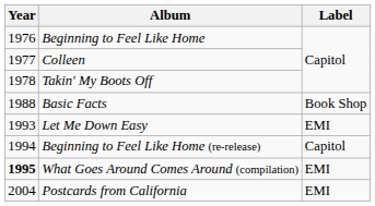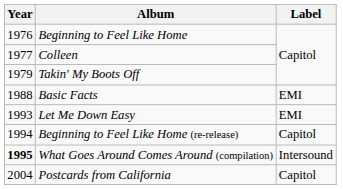Takin' My Boots Off | Year: 1978 -> 1979
Basic Facts | Label: Book Shop -> EMI
What Goes Around Comes Around (compilation) | Label: EMI -> Intersound
Postcards from California | Label: EMI -> Capitol
